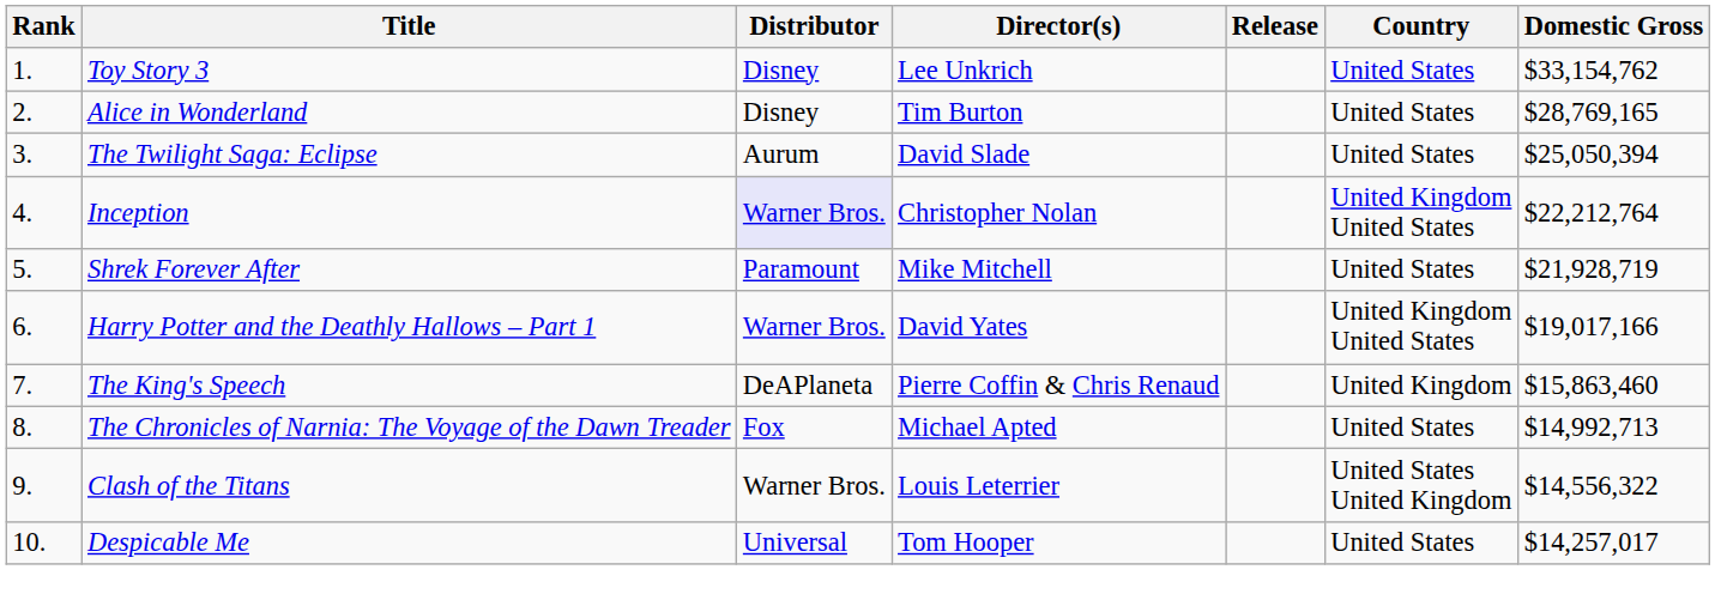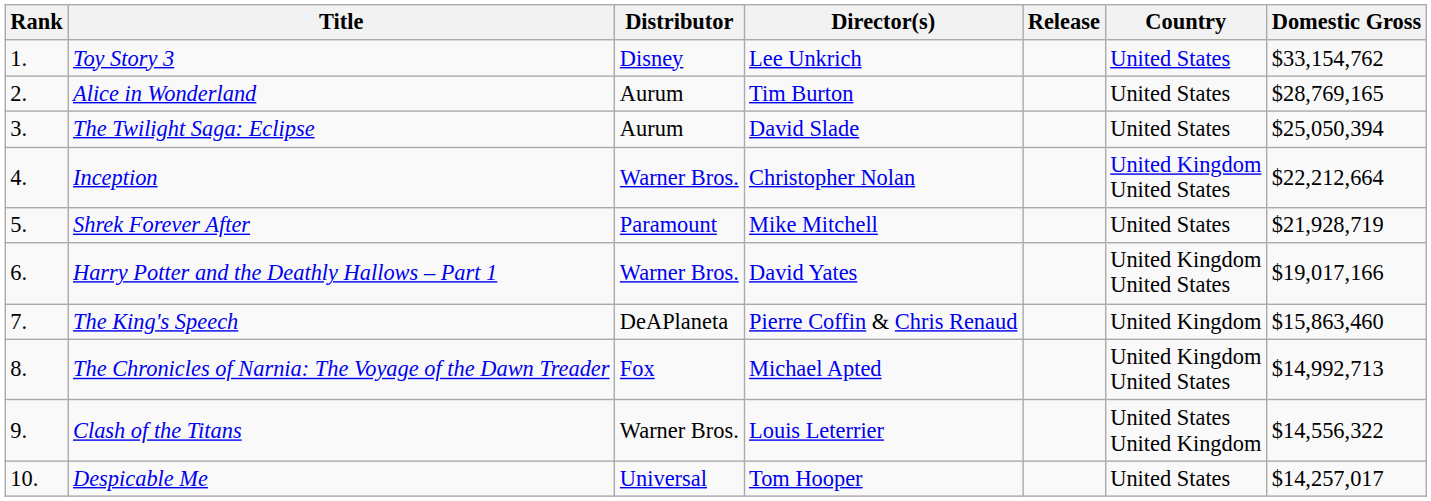Alice in Wonderland | Distributor: Disney -> Aurum
Inception | Distributor: lavender background -> no background
Inception | Domestic Gross: $22,212,764 -> $22,212,664
The Chronicles of Narnia: The Voyage of the Dawn Treader | Country: United States -> United Kingdom United States
